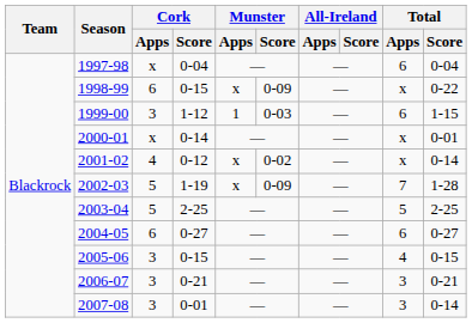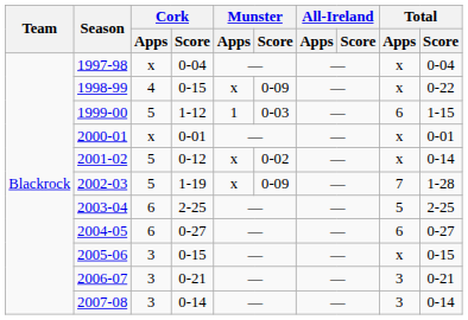1997-98 | Total / Apps: 6 -> x
1998-99 | Cork / Apps: 6 -> 4
1999-00 | Cork / Apps: 3 -> 5
2000-01 | Cork / Score: 0-14 -> 0-01
2001-02 | Cork / Apps: 4 -> 5
2003-04 | Cork / Apps: 5 -> 6
2005-06 | Total / Apps: 4 -> x
2007-08 | Cork / Score: 0-01 -> 0-14
